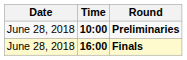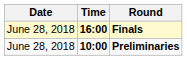rows swapped: Preliminaries <-> Finals
